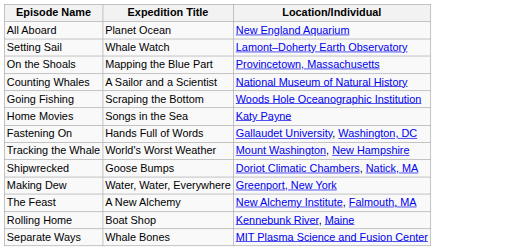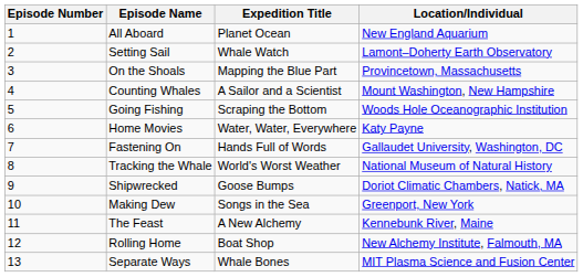+ column: Episode Number | 1 | 2 | 3 | 4 | 5 | 6 | 7 | 8 | 9 | 10 | 11 | 12 | 13
Counting Whales | Location/Individual: National Museum of Natural History -> Mount Washington, New Hampshire
Home Movies | Expedition Title: Songs in the Sea -> Water, Water, Everywhere
Tracking the Whale | Location/Individual: Mount Washington, New Hampshire -> National Museum of Natural History
Making Dew | Expedition Title: Water, Water, Everywhere -> Songs in the Sea
The Feast | Location/Individual: New Alchemy Institute, Falmouth, MA -> Kennebunk River, Maine
Rolling Home | Location/Individual: Kennebunk River, Maine -> New Alchemy Institute, Falmouth, MA
